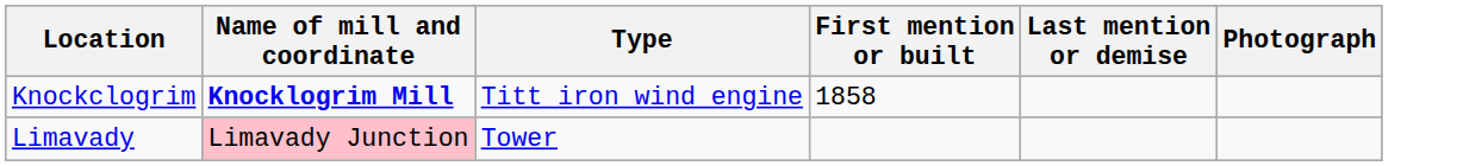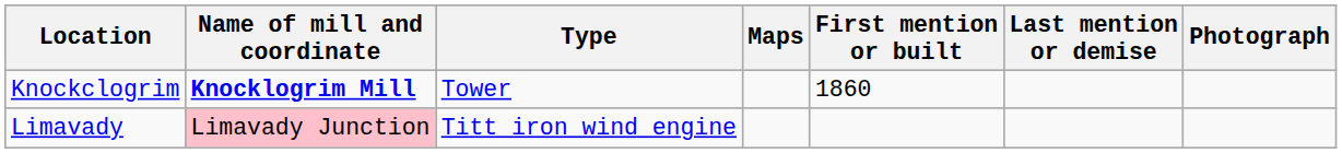+ column: Maps
Knockclogrim | Type: Titt iron wind engine -> Tower
Knockclogrim | First mention or built: 1858 -> 1860
Limavady | Type: Tower -> Titt iron wind engine
